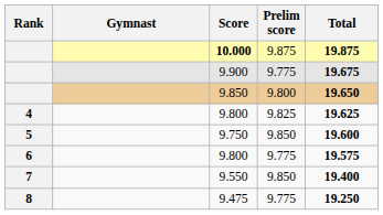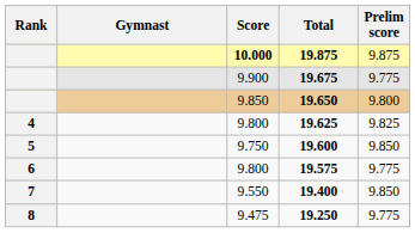columns swapped: Prelim score <-> Total
